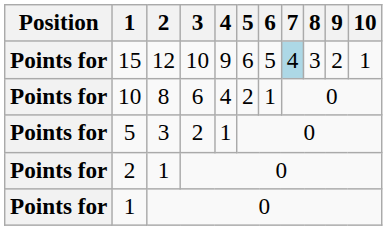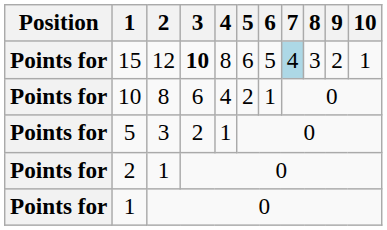15 | 3: normal -> bold
15 | 4: 9 -> 8
